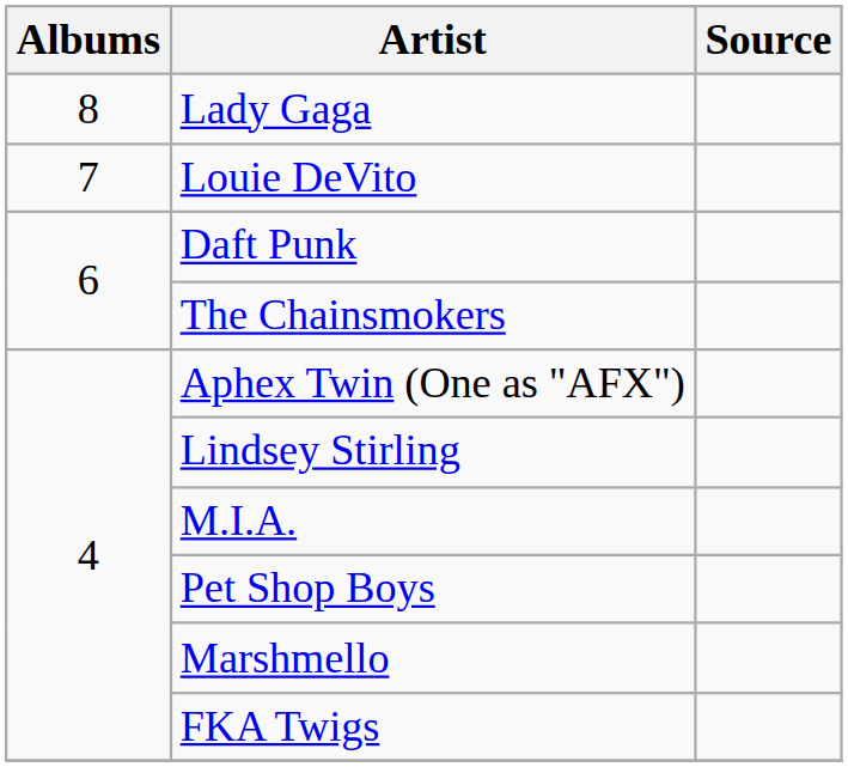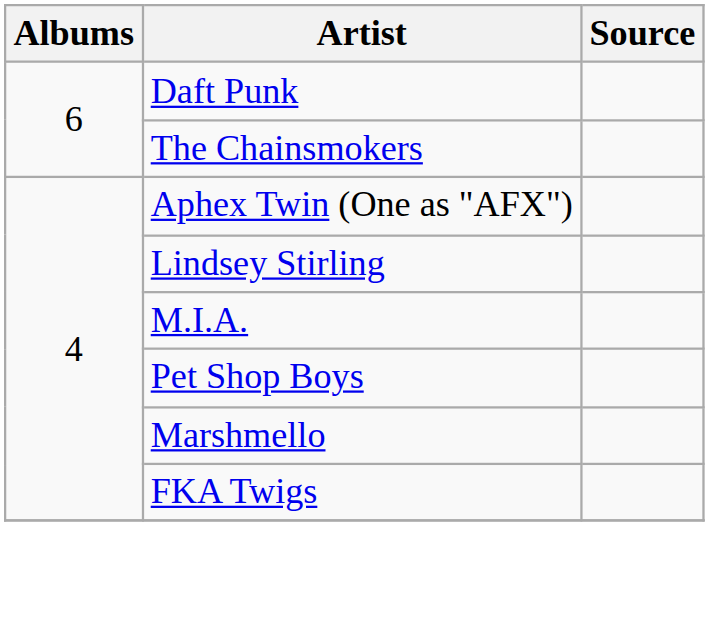- row: 8 | Lady Gaga
- row: 7 | Louie DeVito
